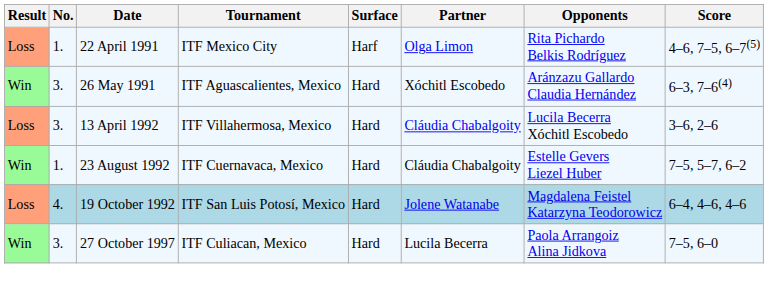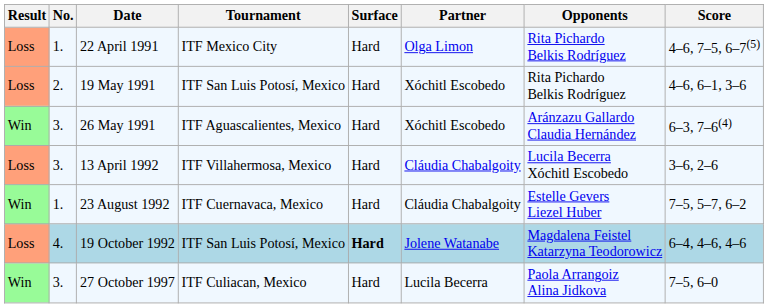22 April 1991 | Surface: Harf -> Hard
+ row: Loss | 2. | 19 May 1991 | ITF San Luis Potosí, Mexico | Hard | Xóchitl Escobedo | Rita Pichardo Belkis Rodríguez | 4–6, 6–1, 3–6
19 October 1992 | Surface: normal -> bold
